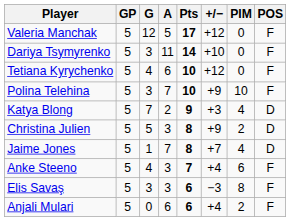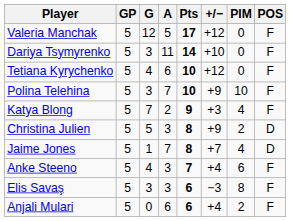Katya Blong | POS: D -> F
